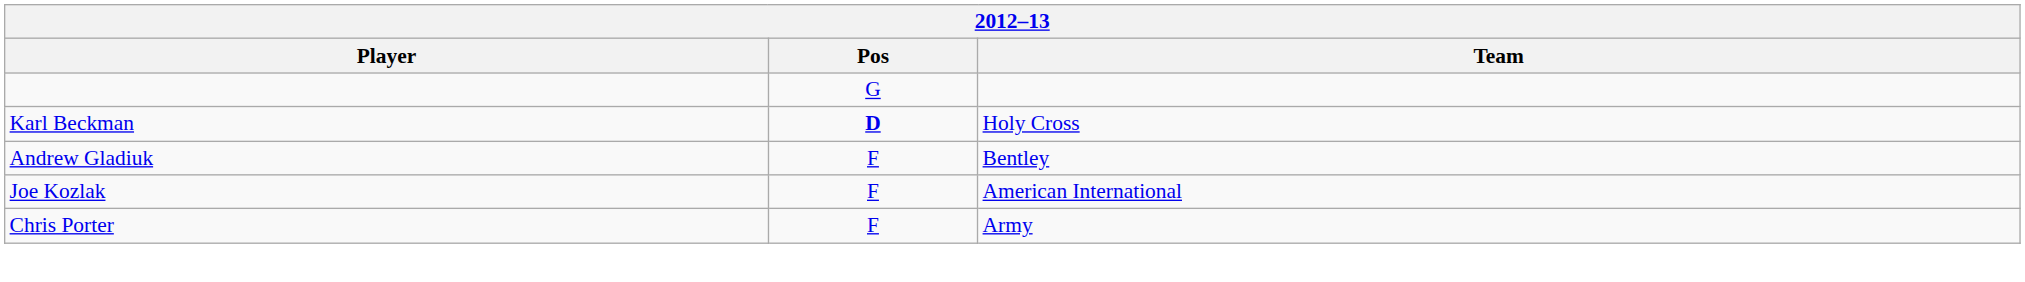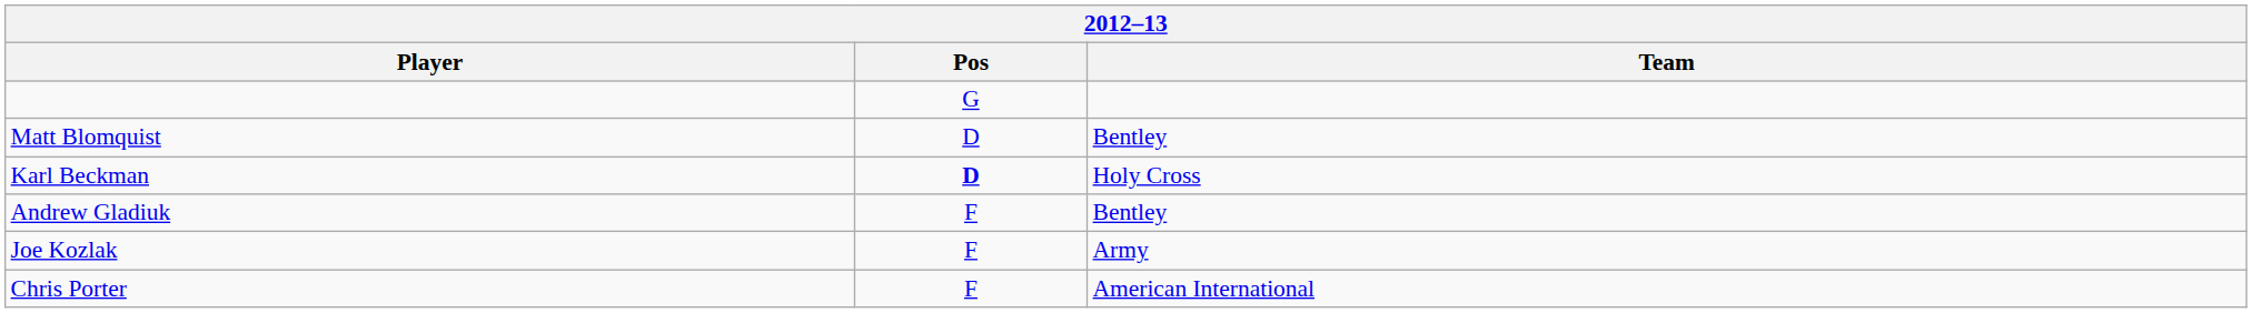+ row: Matt Blomquist | D | Bentley
Joe Kozlak | Team: American International -> Army
Chris Porter | Team: Army -> American International
